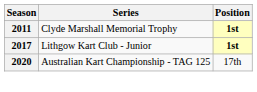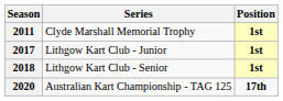+ row: 2018 | Lithgow Kart Club - Senior | 1st
2020 | Position: normal -> bold
